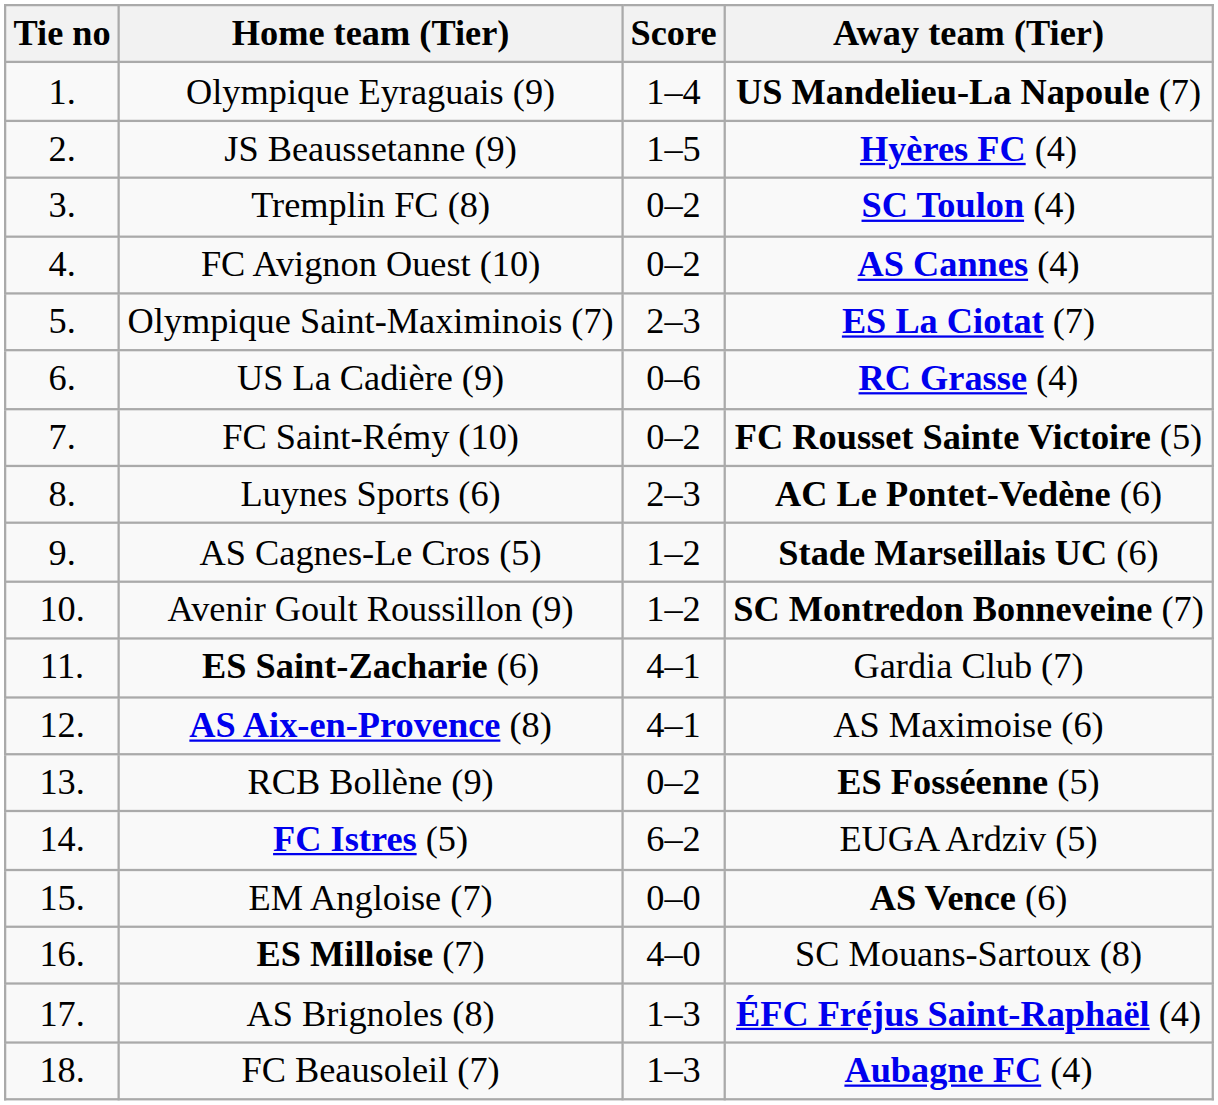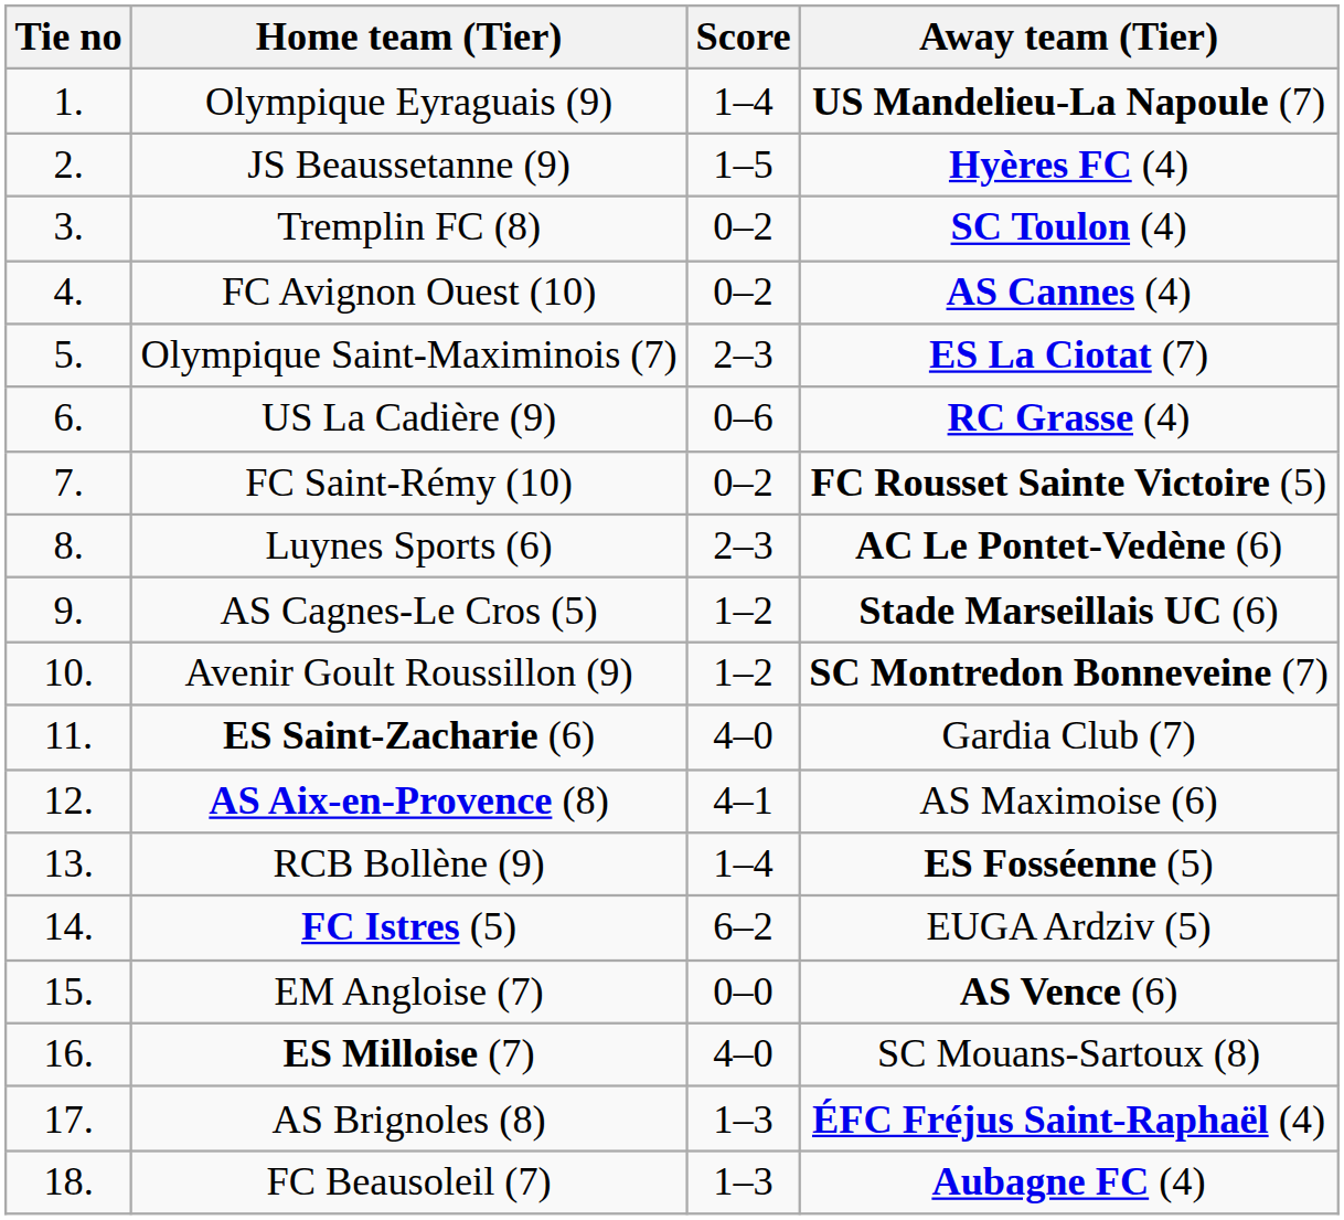ES Saint-Zacharie (6) | Score: 4–1 -> 4–0
RCB Bollène (9) | Score: 0–2 -> 1–4
